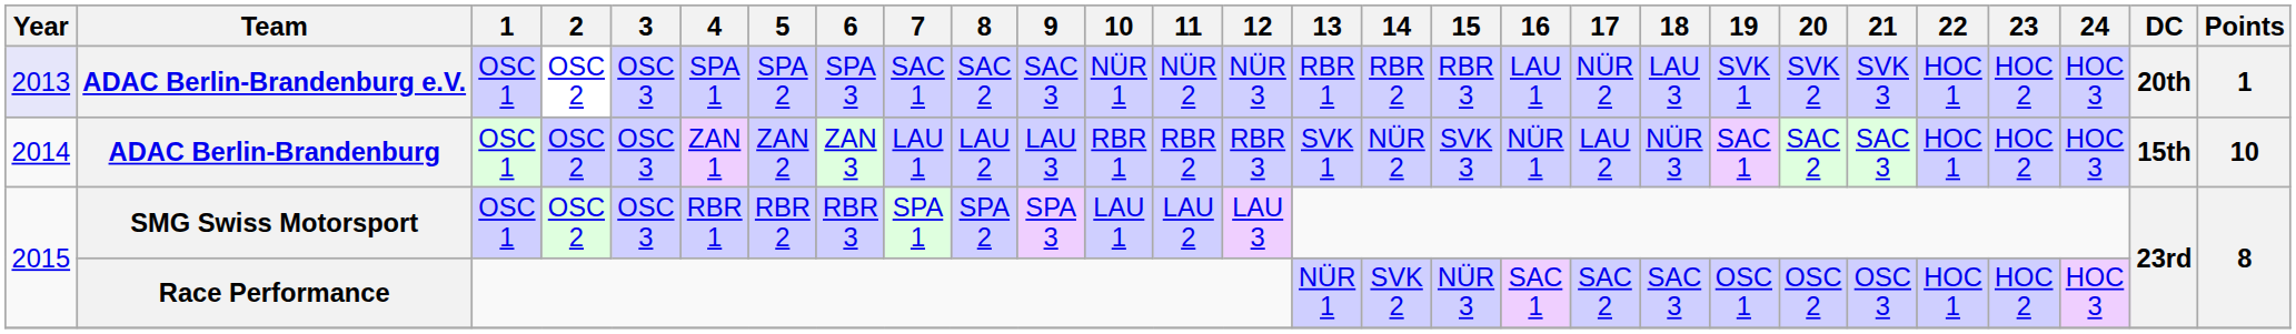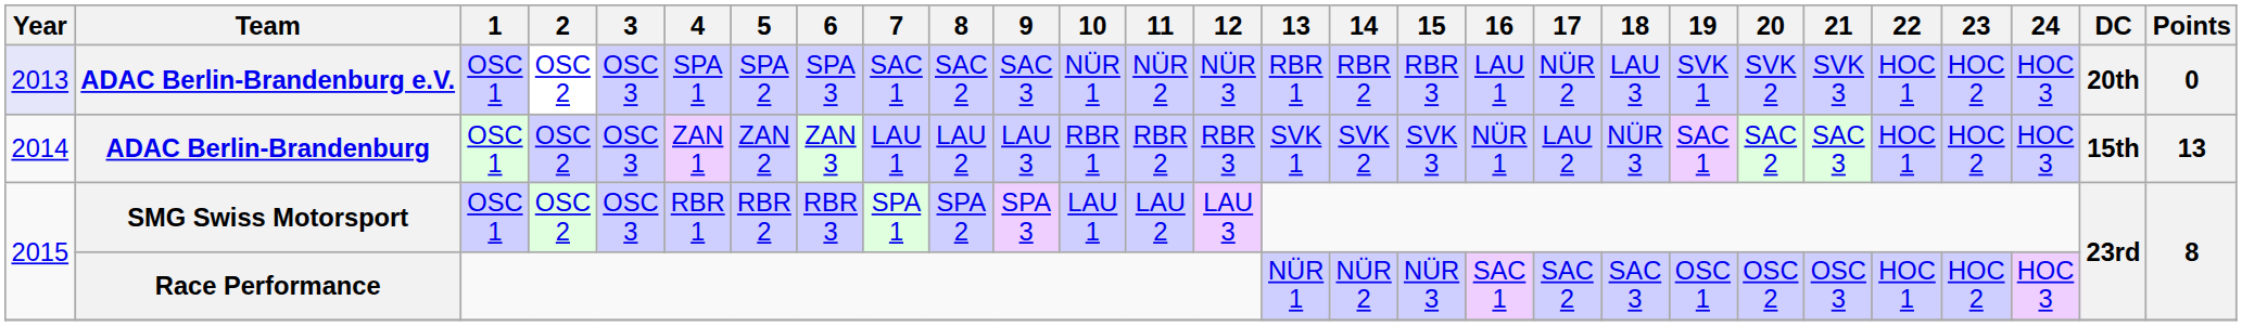ADAC Berlin-Brandenburg e.V. | Points: 1 -> 0
ADAC Berlin-Brandenburg | 14: NÜR 2 -> SVK 2
ADAC Berlin-Brandenburg | Points: 10 -> 13
Race Performance | 14: SVK 2 -> NÜR 2
